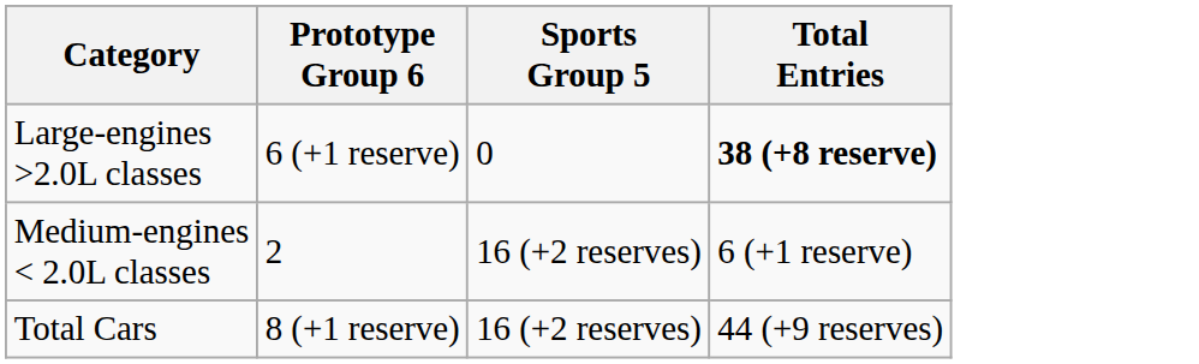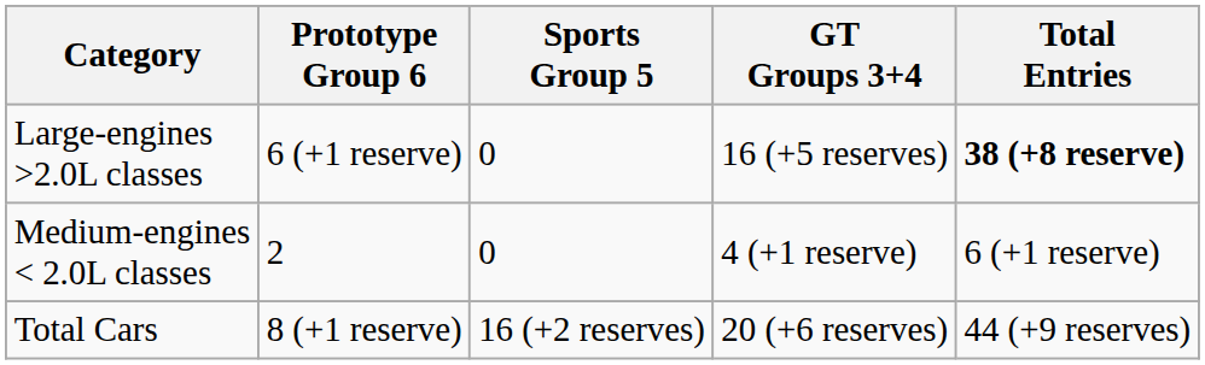+ column: GT Groups 3+4 | 16 (+5 reserves) | 4 (+1 reserve) | 20 (+6 reserves)
Medium-engines < 2.0L classes | Sports Group 5: 16 (+2 reserves) -> 0
